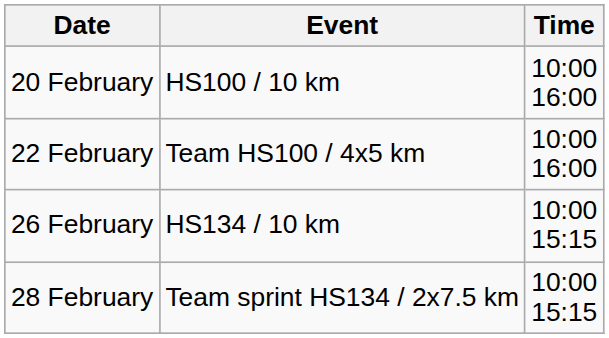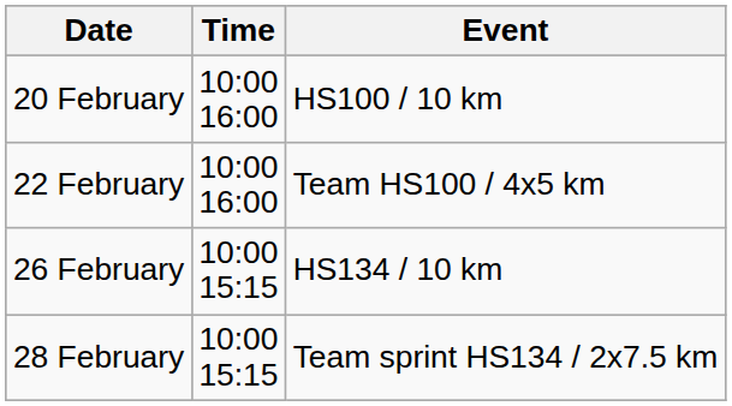columns swapped: Time <-> Event
